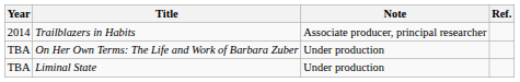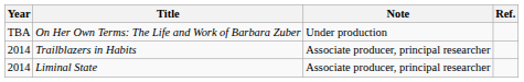rows swapped: Trailblazers in Habits <-> On Her Own Terms: The Life and Work of Barbara Zuber
Liminal State | Year: TBA -> 2014
Liminal State | Note: Under production -> Associate producer, principal researcher
